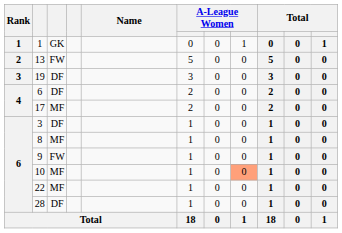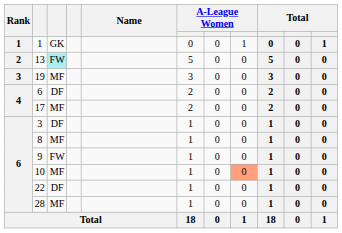13 | column 3: no background -> paleturquoise background
19 | column 3: DF -> MF
22 | column 3: MF -> DF
28 | column 3: DF -> MF
